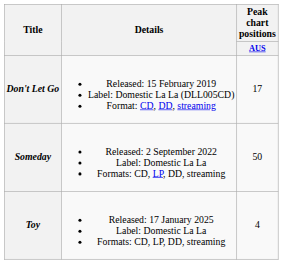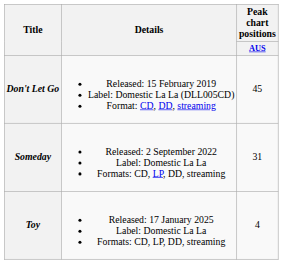Don't Let Go | Peak chart positions / AUS: 17 -> 45
Someday | Peak chart positions / AUS: 50 -> 31
